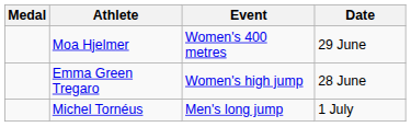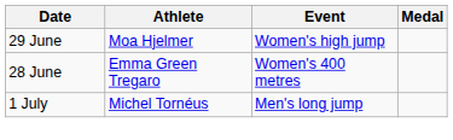columns swapped: Medal <-> Date
Moa Hjelmer | Event: Women's 400 metres -> Women's high jump
Emma Green Tregaro | Event: Women's high jump -> Women's 400 metres
